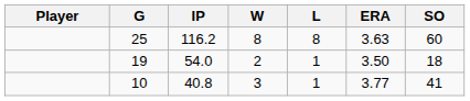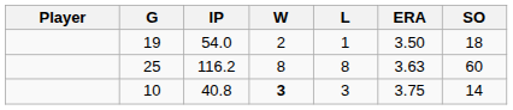rows swapped: 25 <-> 19
10 | W: normal -> bold
10 | L: 1 -> 3
10 | ERA: 3.77 -> 3.75
10 | SO: 41 -> 14
